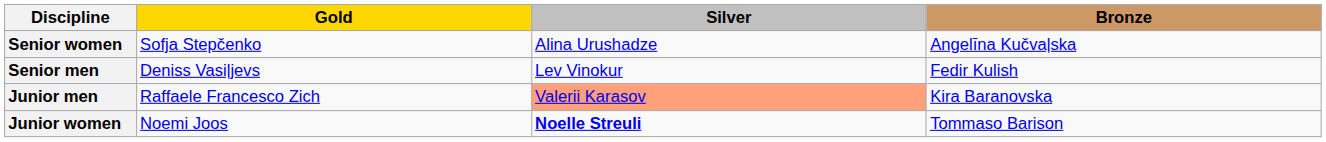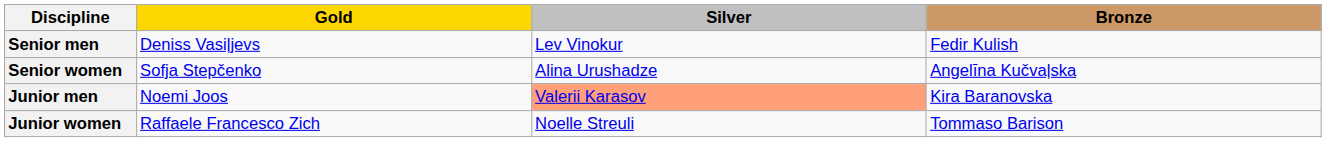rows swapped: Senior men <-> Senior women
Junior men | Gold: Raffaele Francesco Zich -> Noemi Joos
Junior women | Gold: Noemi Joos -> Raffaele Francesco Zich
Junior women | Silver: bold -> normal
